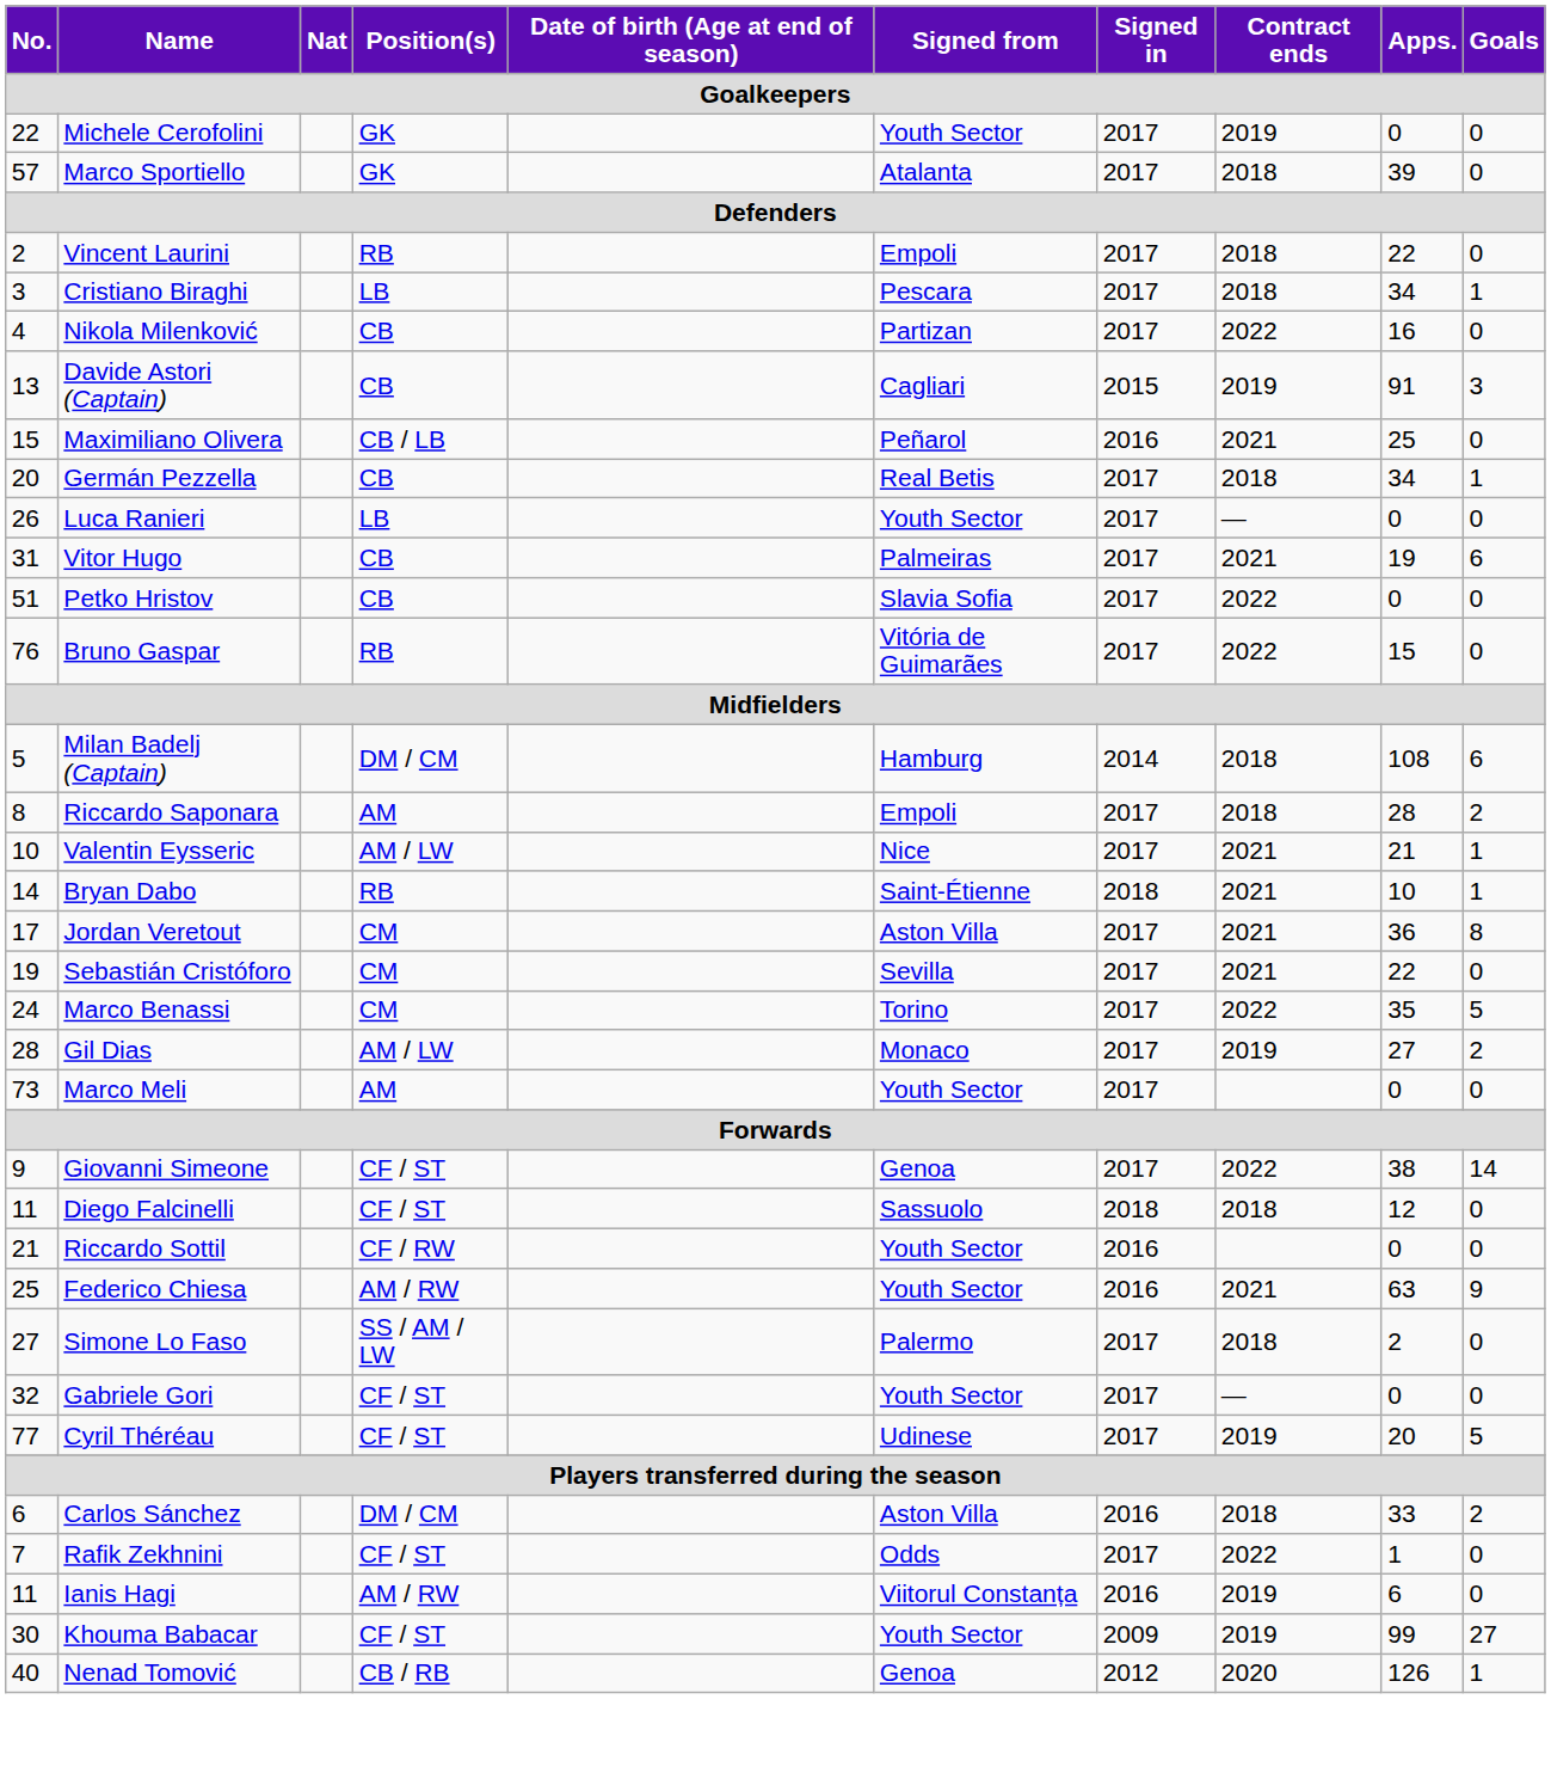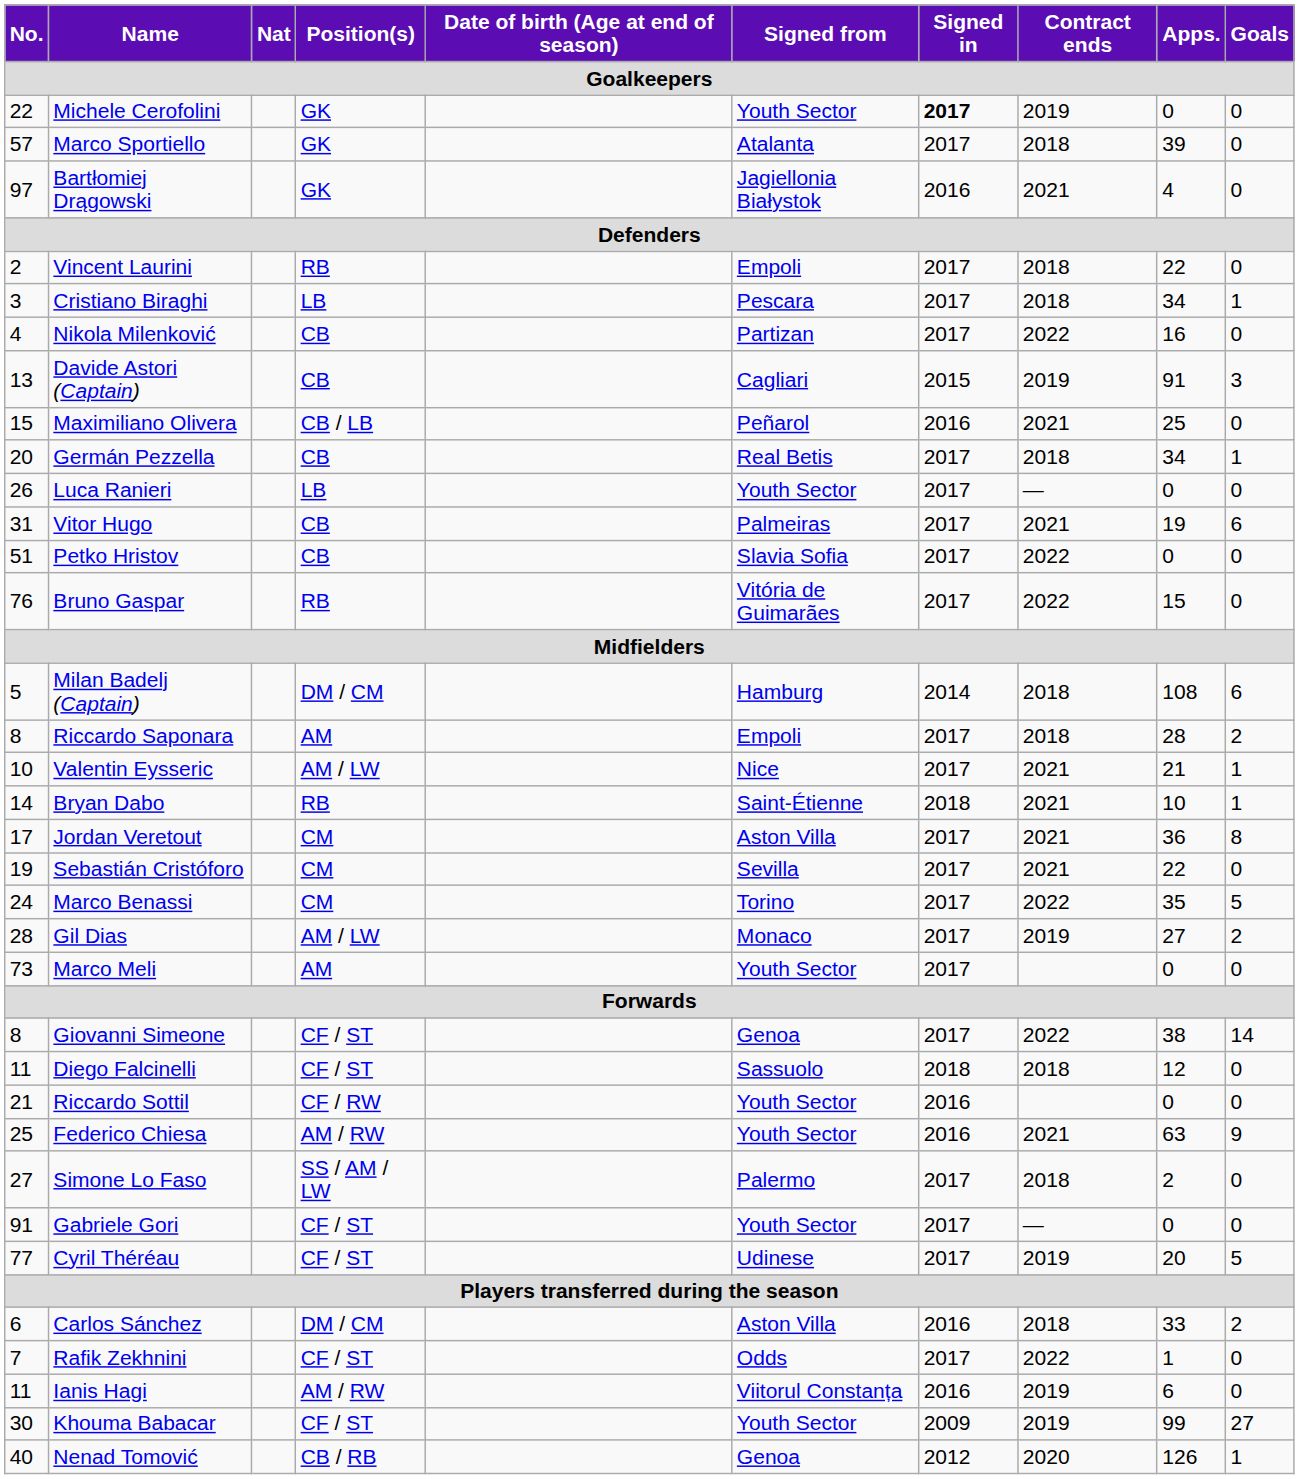Michele Cerofolini | Signed in: normal -> bold
+ row: 97 | Bartłomiej Drągowski | GK | Jagiellonia Białystok | 2016 | 2021 | 4 | 0
Giovanni Simeone | No.: 9 -> 8
Gabriele Gori | No.: 32 -> 91
